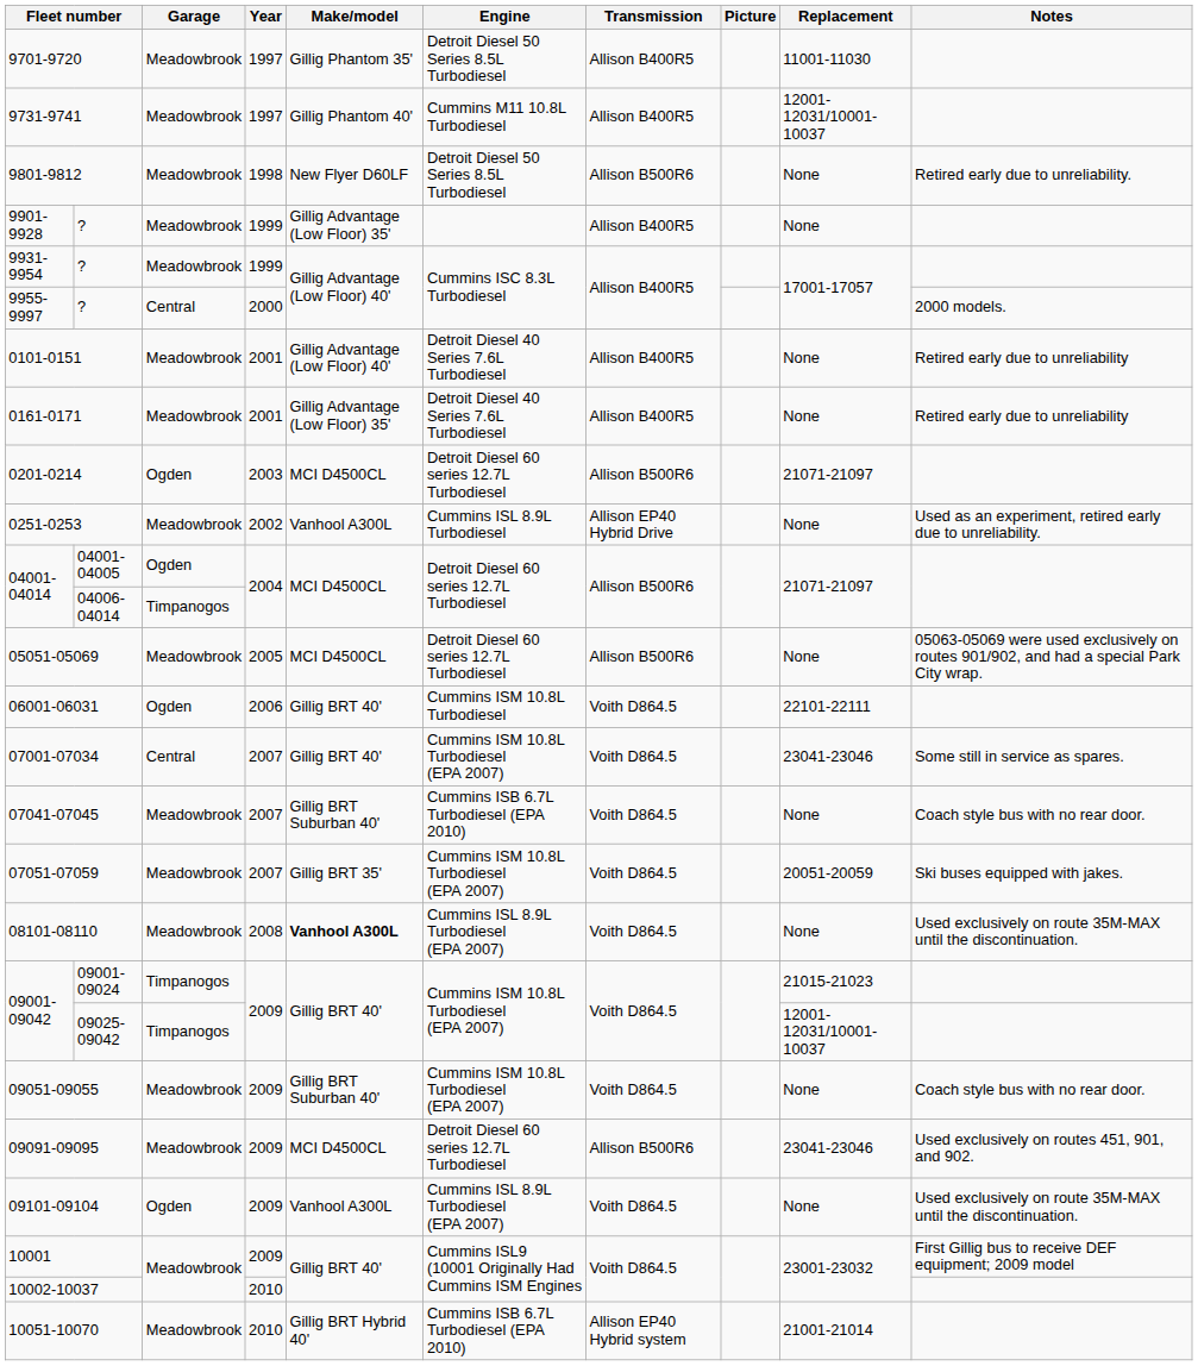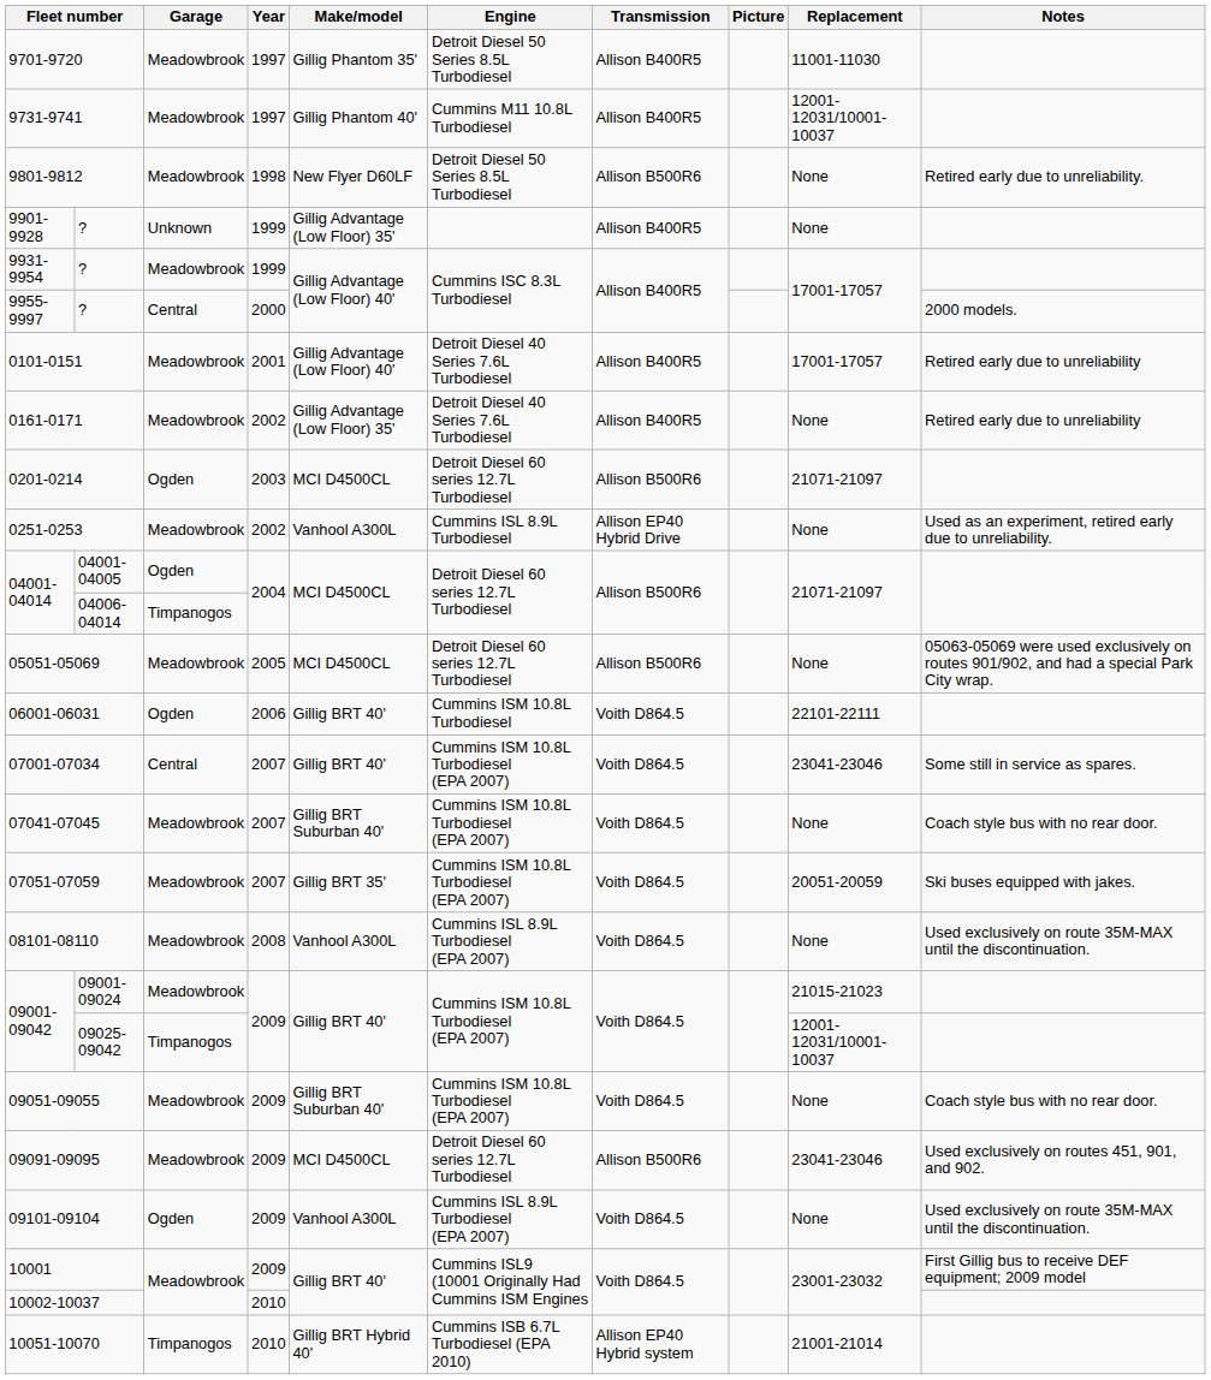9901-9928 | Garage: Meadowbrook -> Unknown
0101-0151 | Replacement: None -> 17001-17057
0161-0171 | Year: 2001 -> 2002
07041-07045 | Engine: Cummins ISB 6.7L Turbodiesel (EPA 2010) -> Cummins ISM 10.8L Turbodiesel (EPA 2007)
08101-08110 | Make/model: bold -> normal
09001-09042 / 09001-09024 | Garage: Timpanogos -> Meadowbrook
10051-10070 | Garage: Meadowbrook -> Timpanogos
